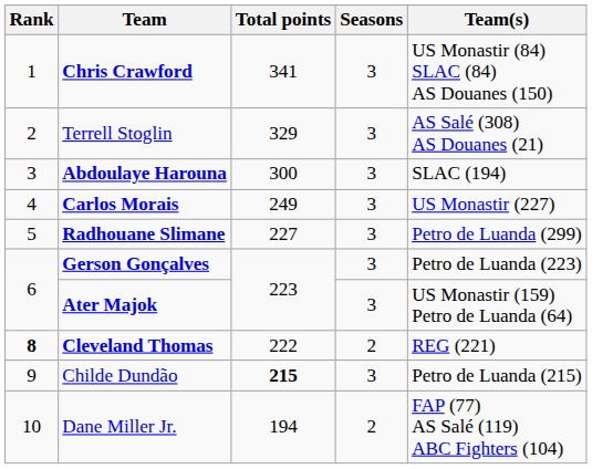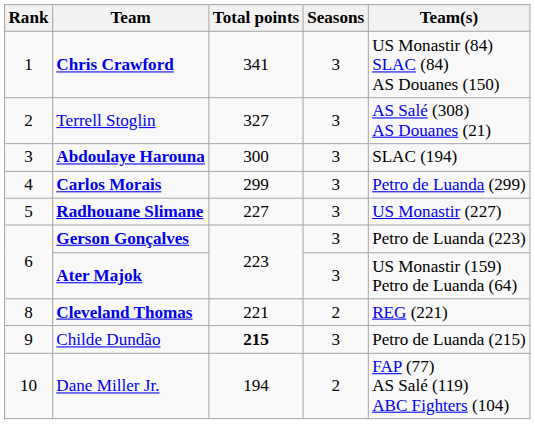Terrell Stoglin | Total points: 329 -> 327
Carlos Morais | Total points: 249 -> 299
Carlos Morais | Team(s): US Monastir (227) -> Petro de Luanda (299)
Radhouane Slimane | Team(s): Petro de Luanda (299) -> US Monastir (227)
Cleveland Thomas | Rank: bold -> normal
Cleveland Thomas | Total points: 222 -> 221
